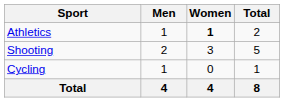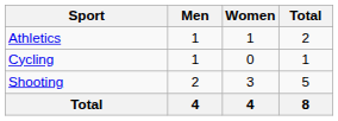Athletics | Women: bold -> normal
rows swapped: Cycling <-> Shooting
